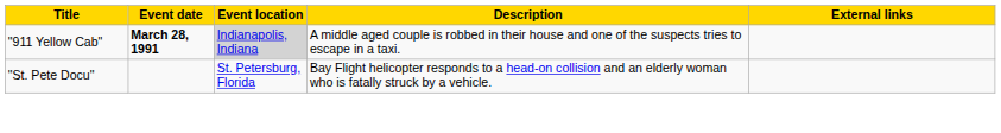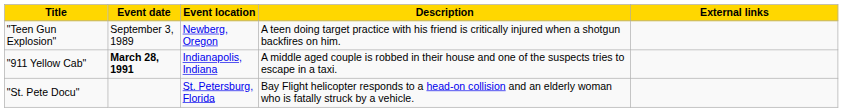+ row: "Teen Gun Explosion" | September 3, 1989 | Newberg, Oregon | A teen doing target practice with his friend is critically injured when a shotgun backfires on him.
"911 Yellow Cab" | Event location: lightgrey background -> no background
